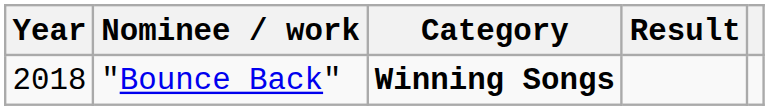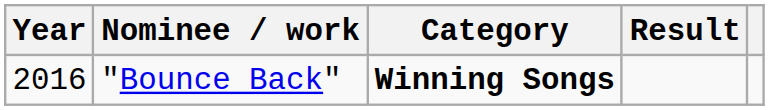"Bounce Back" | Year: 2018 -> 2016
